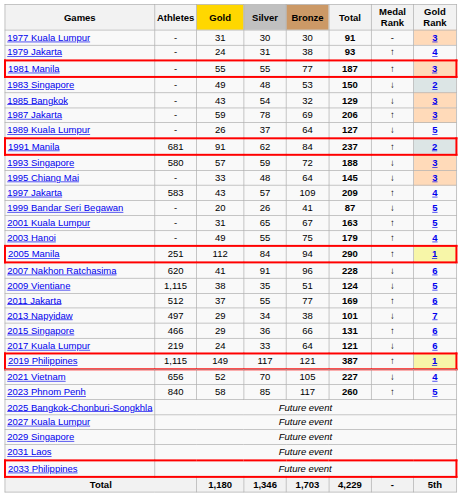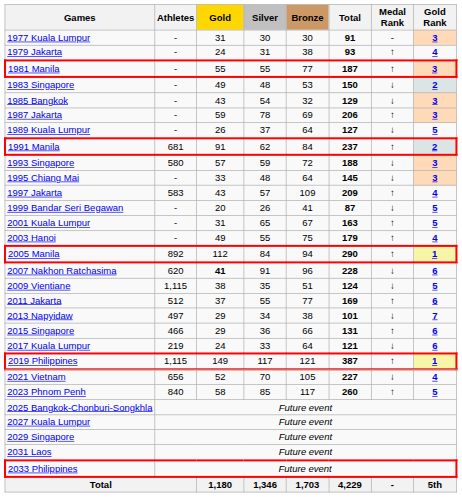2005 Manila | Athletes: 251 -> 892
2007 Nakhon Ratchasima | Gold: normal -> bold
